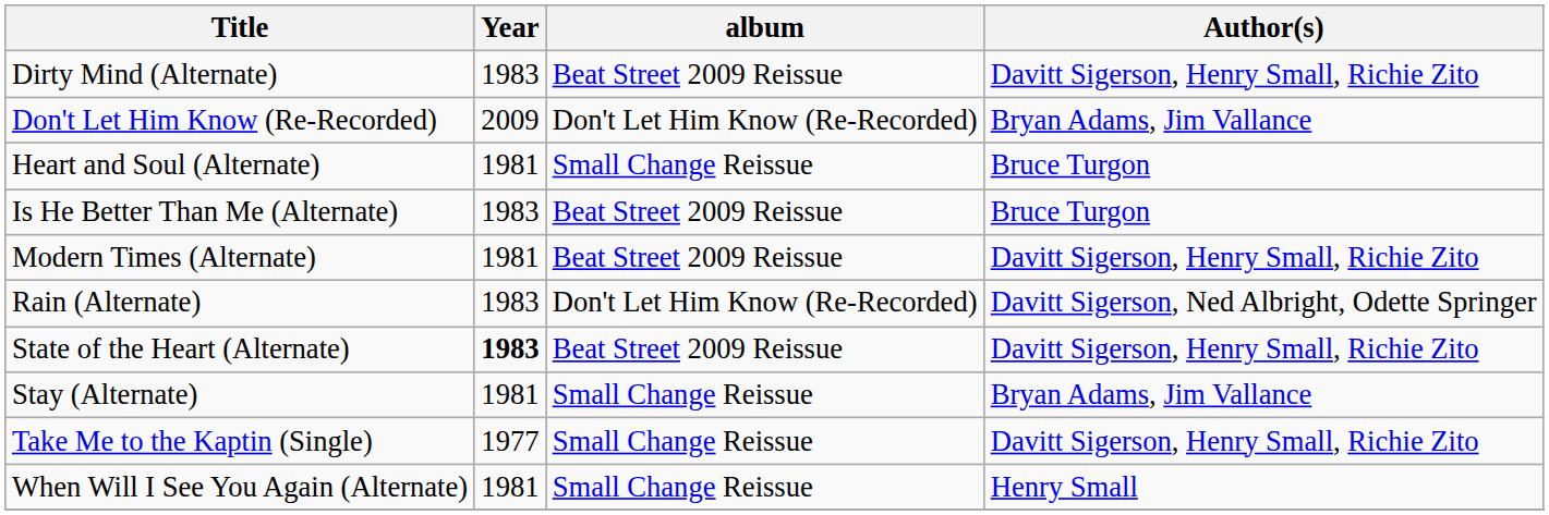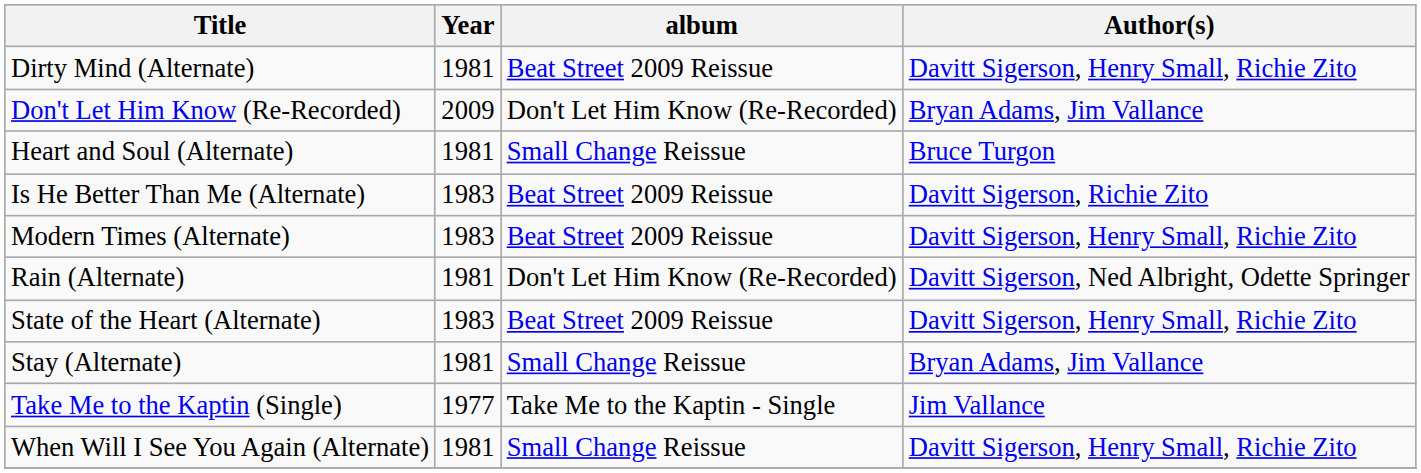Dirty Mind (Alternate) | Year: 1983 -> 1981
Is He Better Than Me (Alternate) | Author(s): Bruce Turgon -> Davitt Sigerson, Richie Zito
Modern Times (Alternate) | Year: 1981 -> 1983
Rain (Alternate) | Year: 1983 -> 1981
State of the Heart (Alternate) | Year: bold -> normal
Take Me to the Kaptin (Single) | album: Small Change Reissue -> Take Me to the Kaptin - Single
Take Me to the Kaptin (Single) | Author(s): Davitt Sigerson, Henry Small, Richie Zito -> Jim Vallance
When Will I See You Again (Alternate) | Author(s): Henry Small -> Davitt Sigerson, Henry Small, Richie Zito
